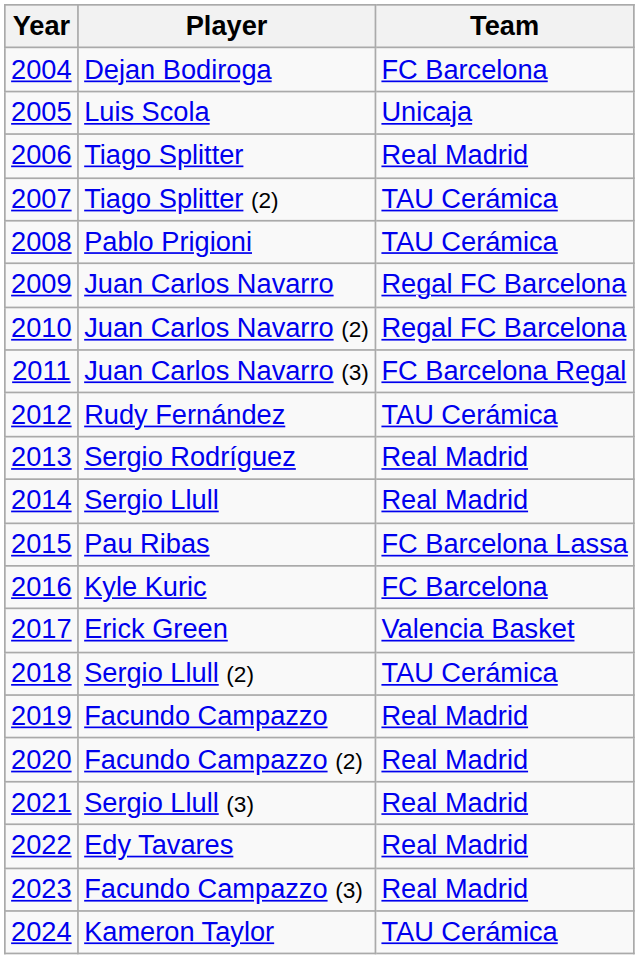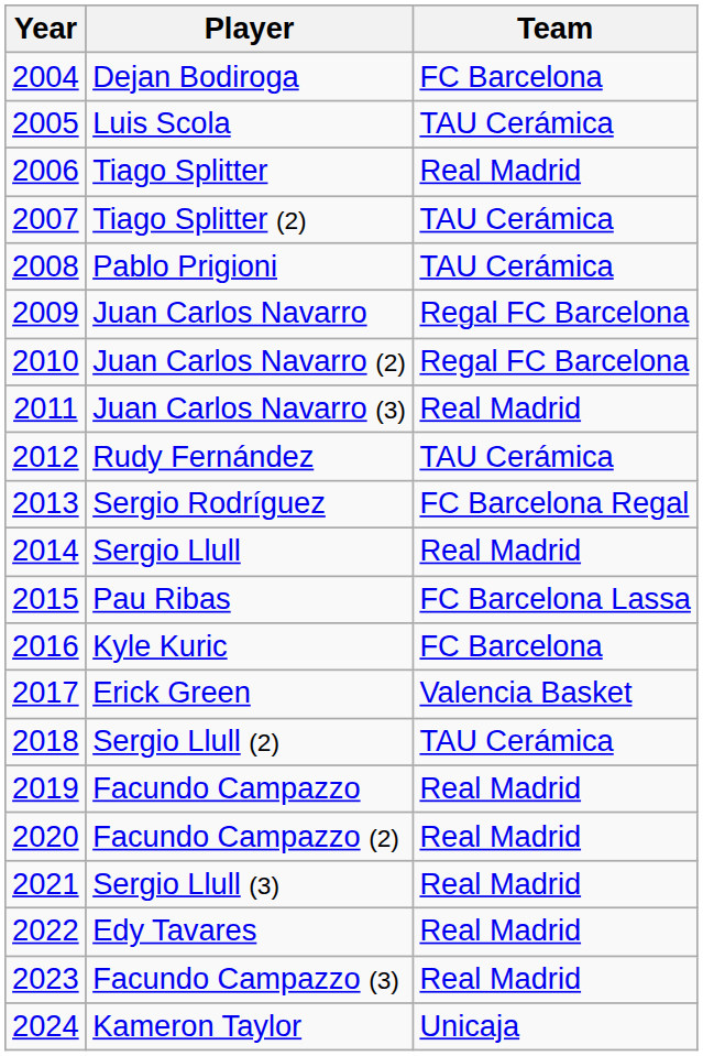Luis Scola | Team: Unicaja -> TAU Cerámica
Juan Carlos Navarro (3) | Team: FC Barcelona Regal -> Real Madrid
Sergio Rodríguez | Team: Real Madrid -> FC Barcelona Regal
Kameron Taylor | Team: TAU Cerámica -> Unicaja
